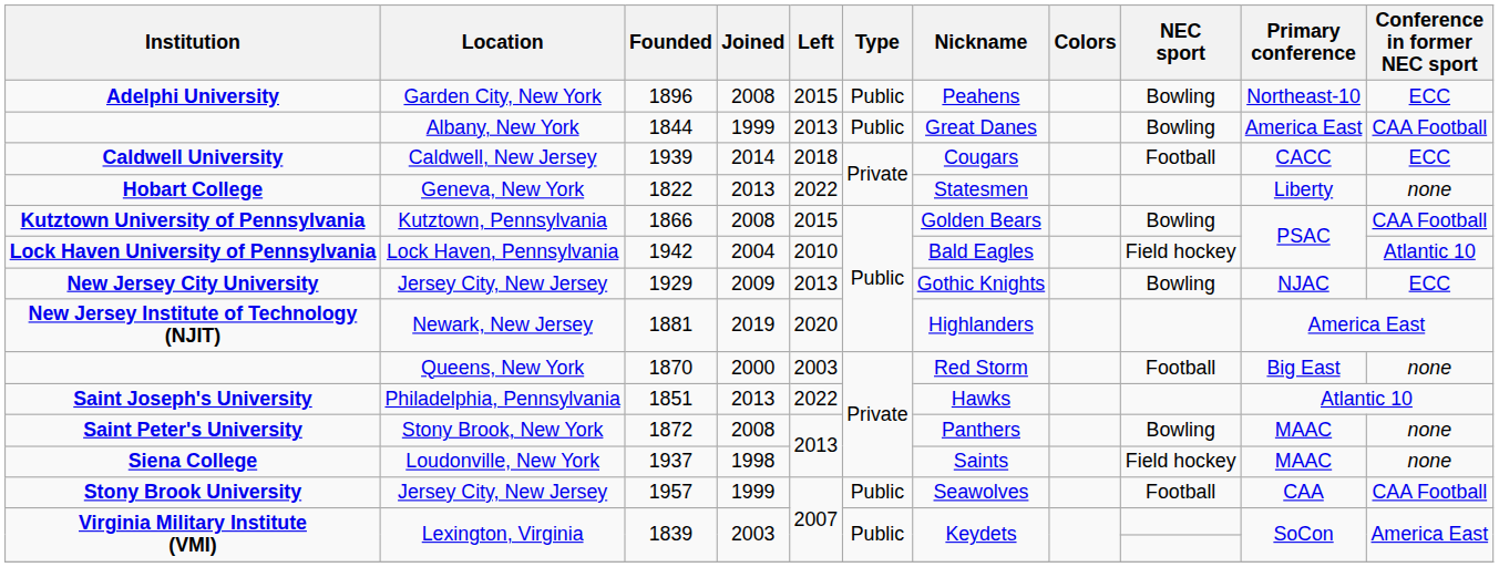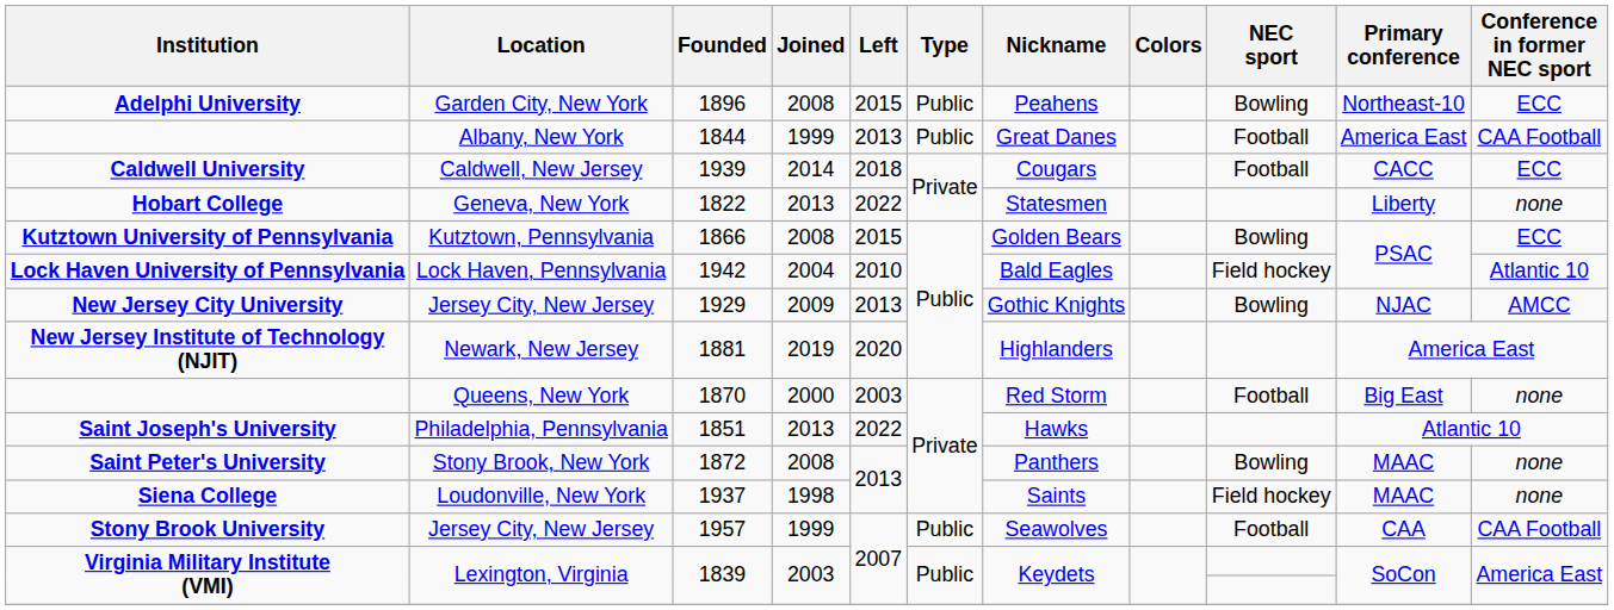1844 | NEC sport: Bowling -> Football
1866 | Conference in former NEC sport: CAA Football -> ECC
1929 | Conference in former NEC sport: ECC -> AMCC
